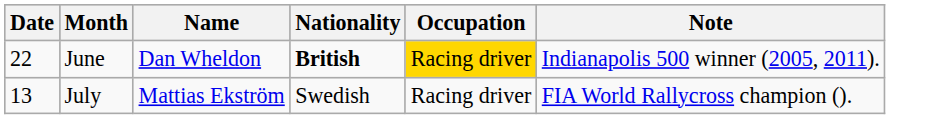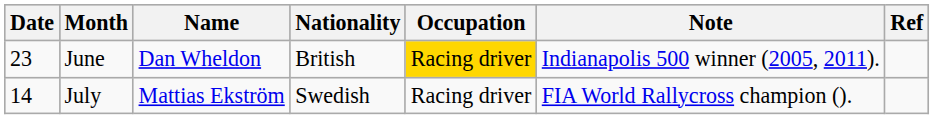+ column: Ref
June | Date: 22 -> 23
June | Nationality: bold -> normal
July | Date: 13 -> 14
